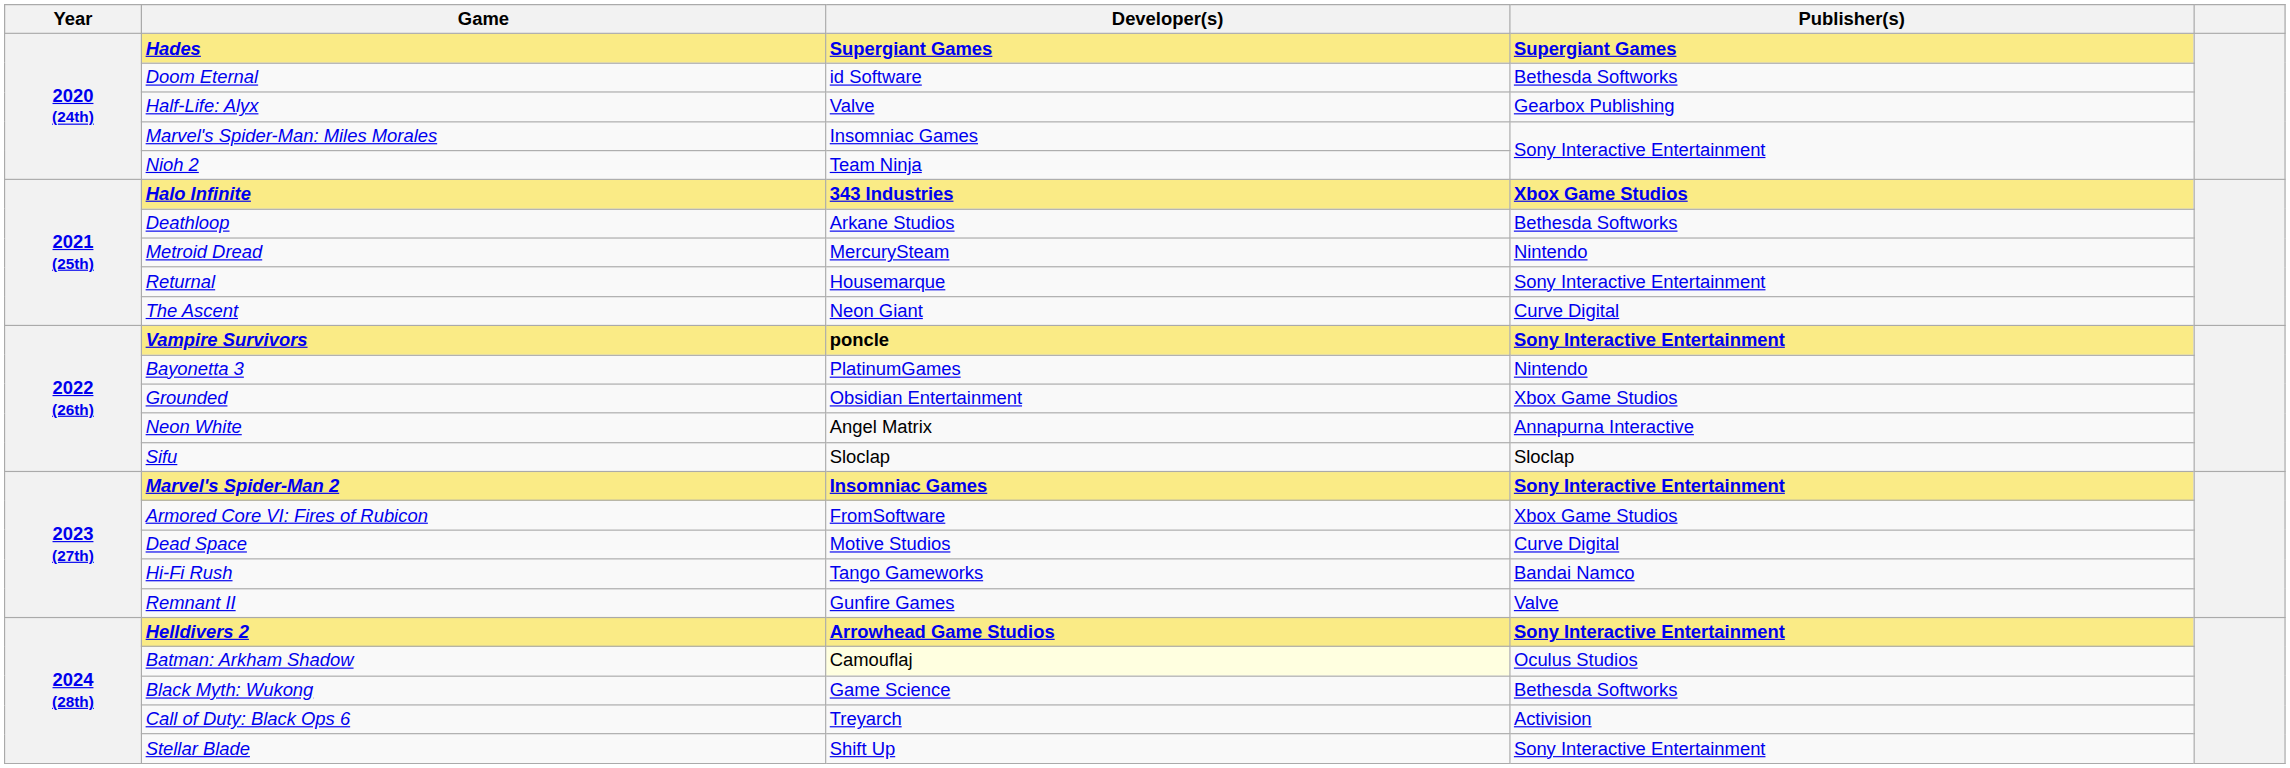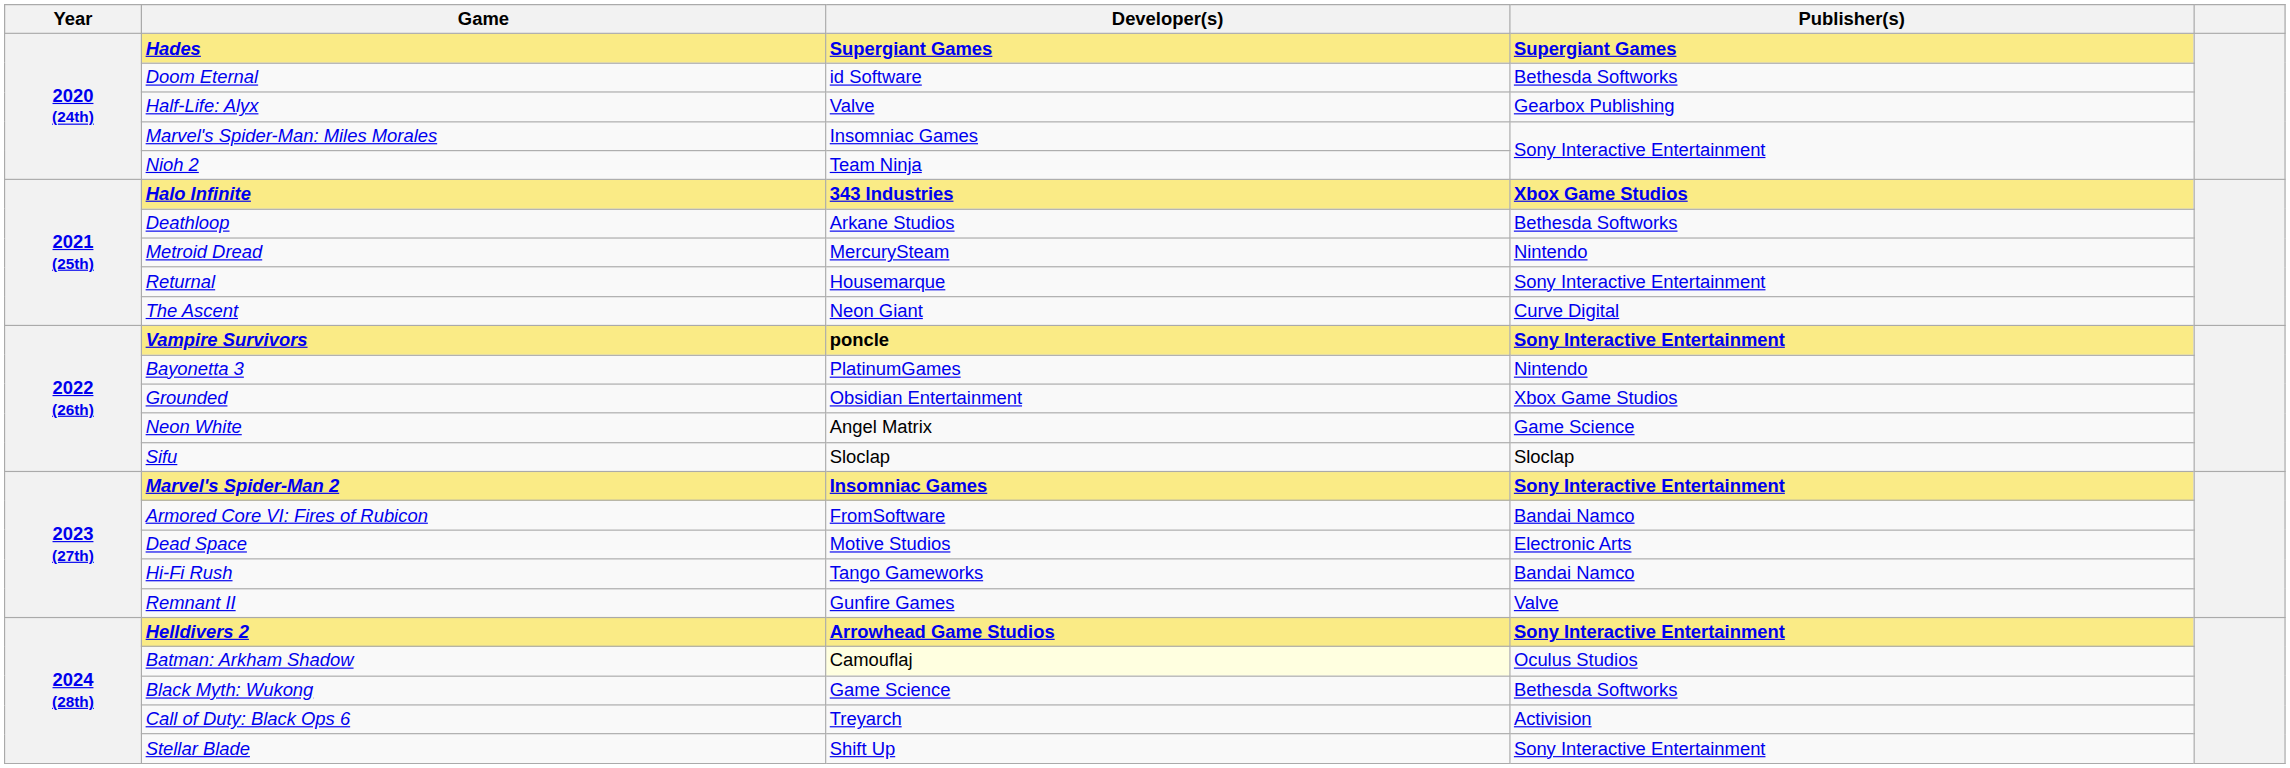Neon White | Publisher(s): Annapurna Interactive -> Game Science
Armored Core VI: Fires of Rubicon | Publisher(s): Xbox Game Studios -> Bandai Namco
Dead Space | Publisher(s): Curve Digital -> Electronic Arts
